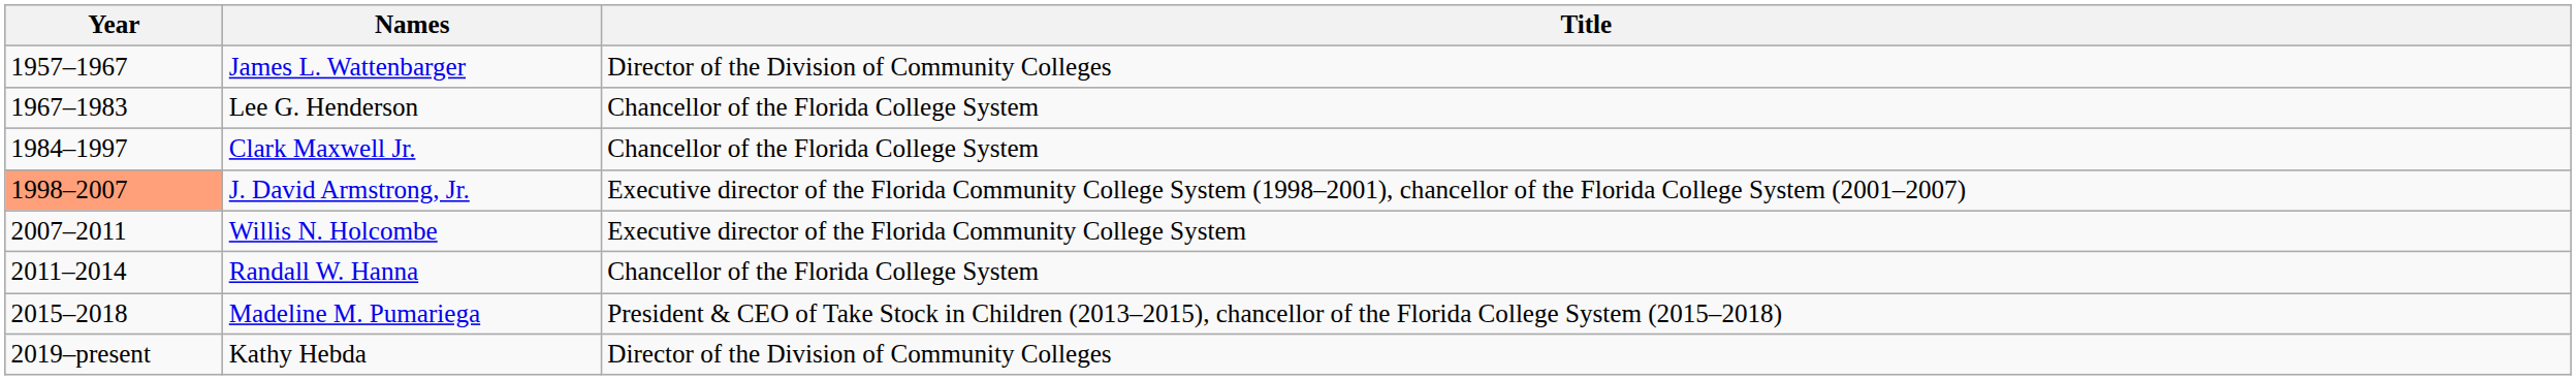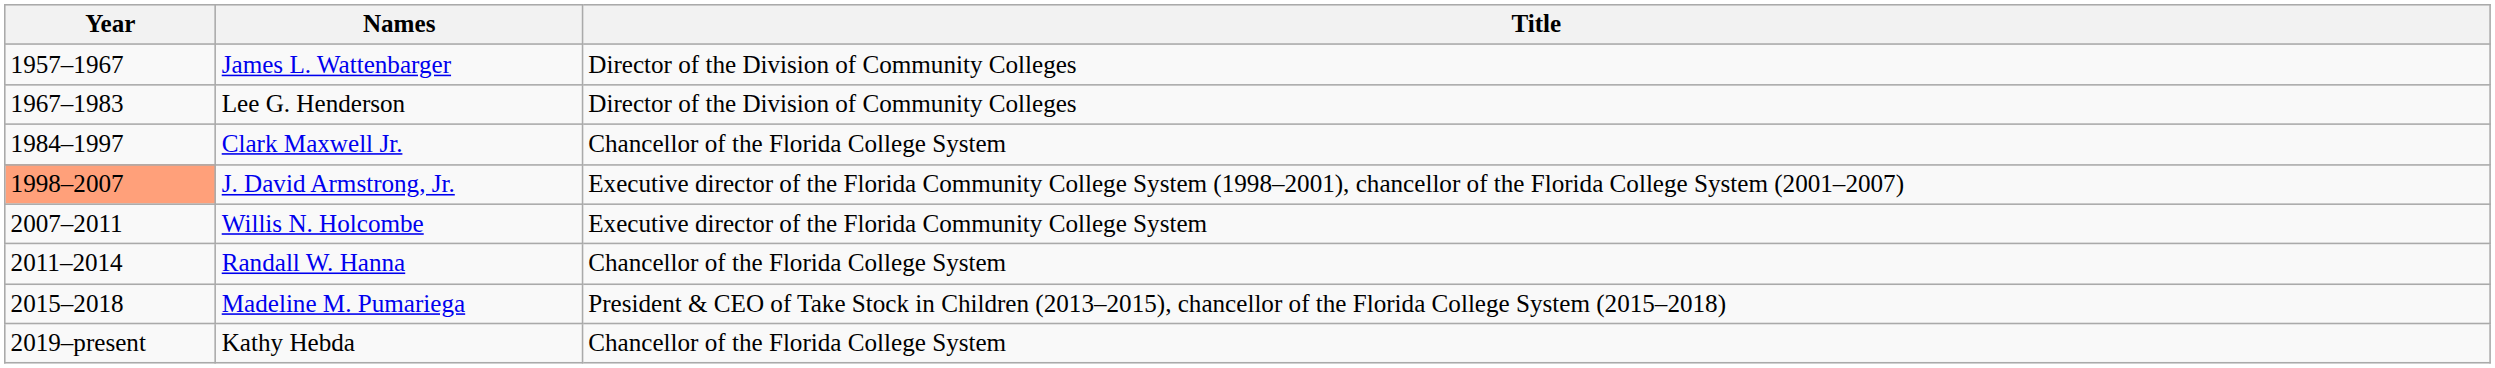Lee G. Henderson | Title: Chancellor of the Florida College System -> Director of the Division of Community Colleges
Kathy Hebda | Title: Director of the Division of Community Colleges -> Chancellor of the Florida College System
